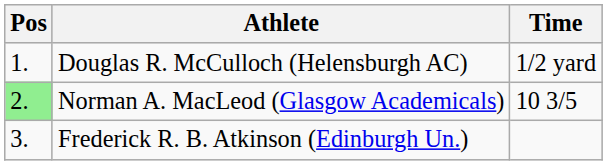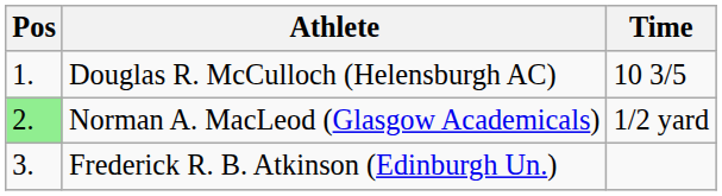Douglas R. McCulloch (Helensburgh AC) | Time: 1/2 yard -> 10 3/5
Norman A. MacLeod (Glasgow Academicals) | Time: 10 3/5 -> 1/2 yard
